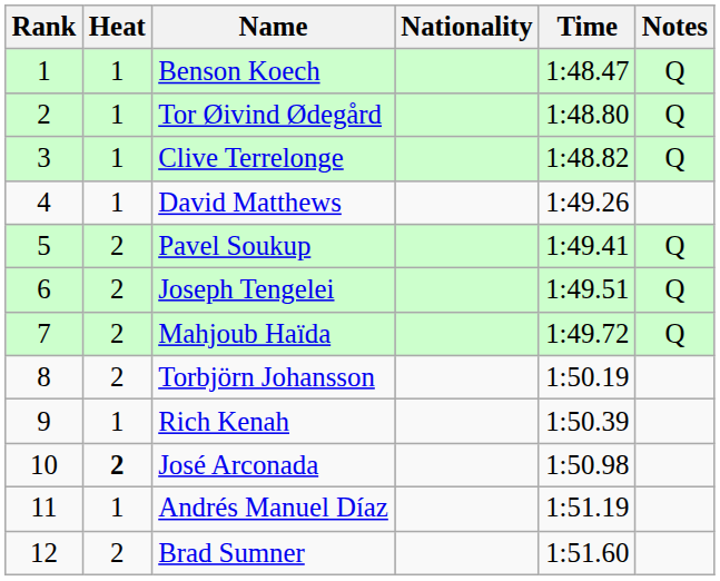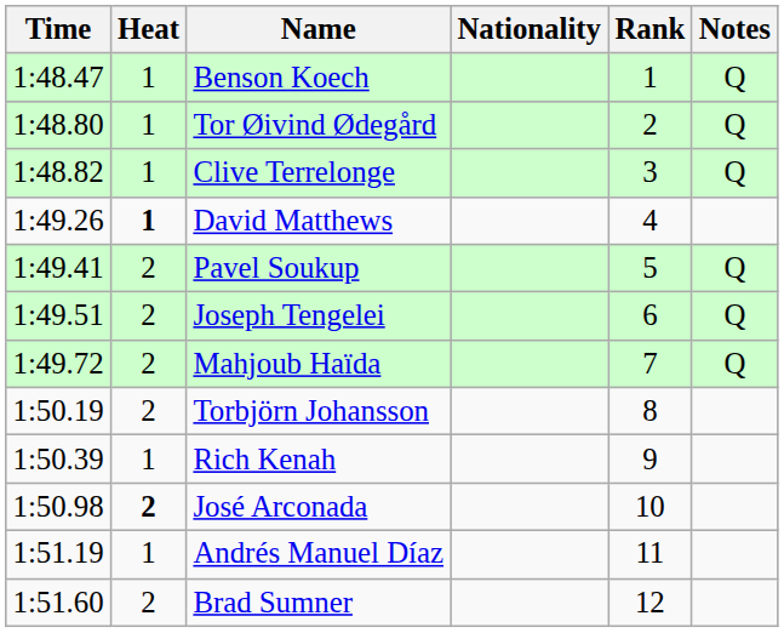columns swapped: Rank <-> Time
David Matthews | Heat: normal -> bold
